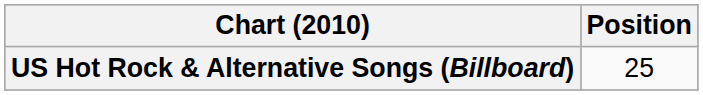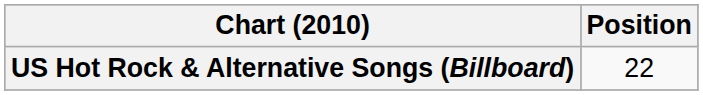US Hot Rock & Alternative Songs (Billboard) | Position: 25 -> 22
